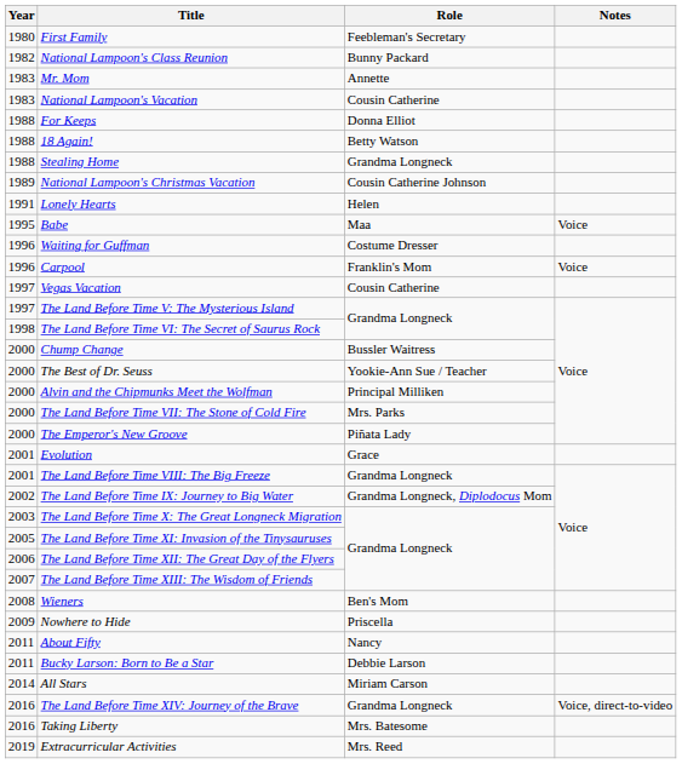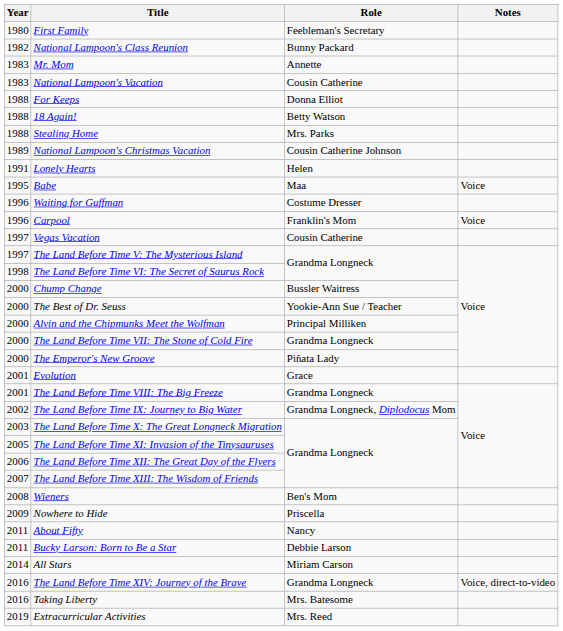Stealing Home | Role: Grandma Longneck -> Mrs. Parks
The Land Before Time VII: The Stone of Cold Fire | Role: Mrs. Parks -> Grandma Longneck
